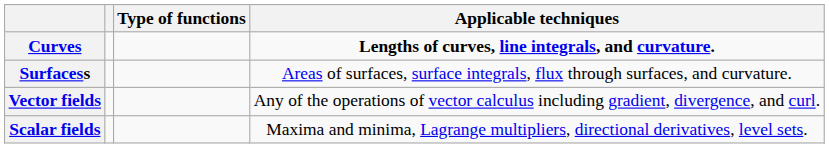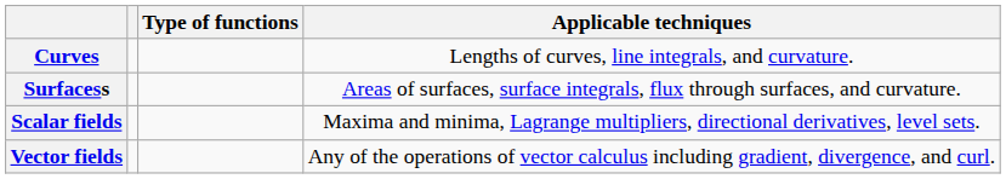Curves | Applicable techniques: bold -> normal
rows swapped: Scalar fields <-> Vector fields
